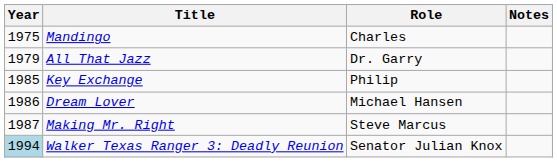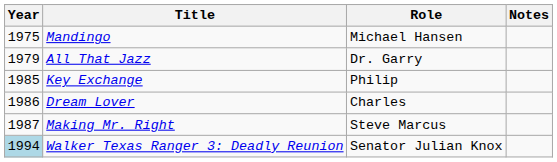Mandingo | Role: Charles -> Michael Hansen
Dream Lover | Role: Michael Hansen -> Charles
